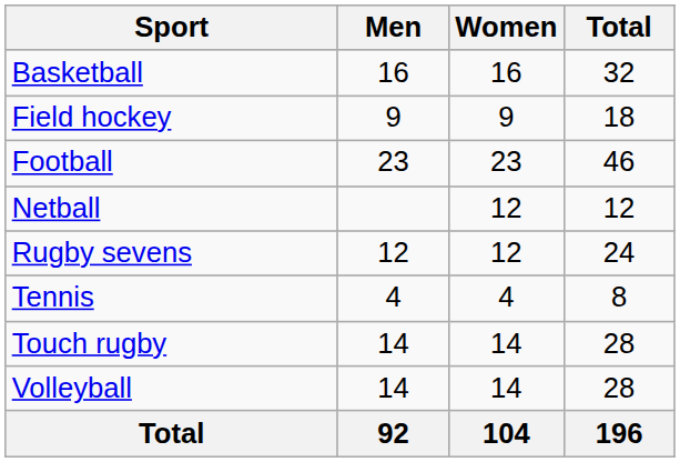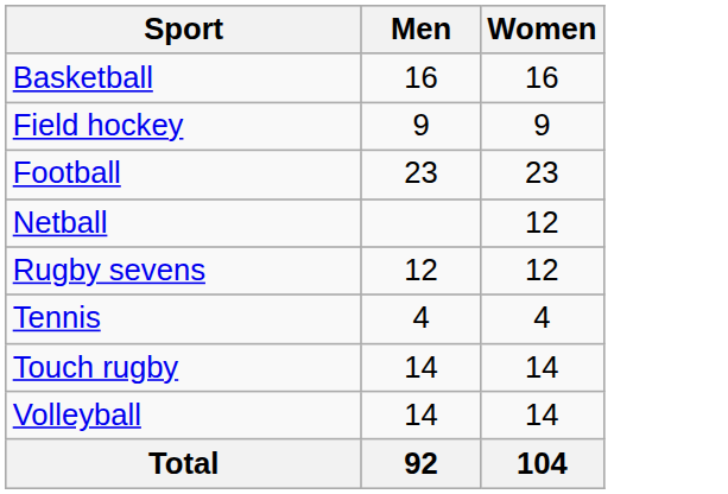- column: Total | 32 | 18 | 46 | 12 | 24 | 8 | 28 | 28 | 196
